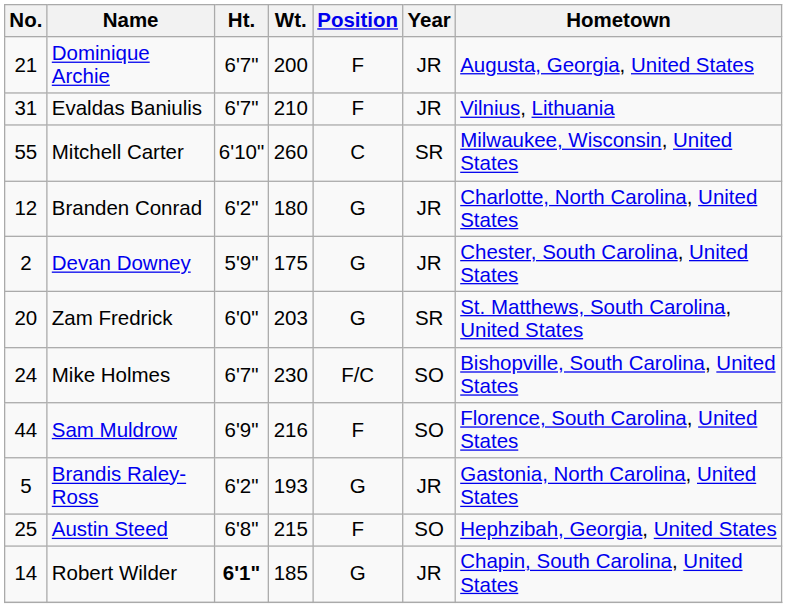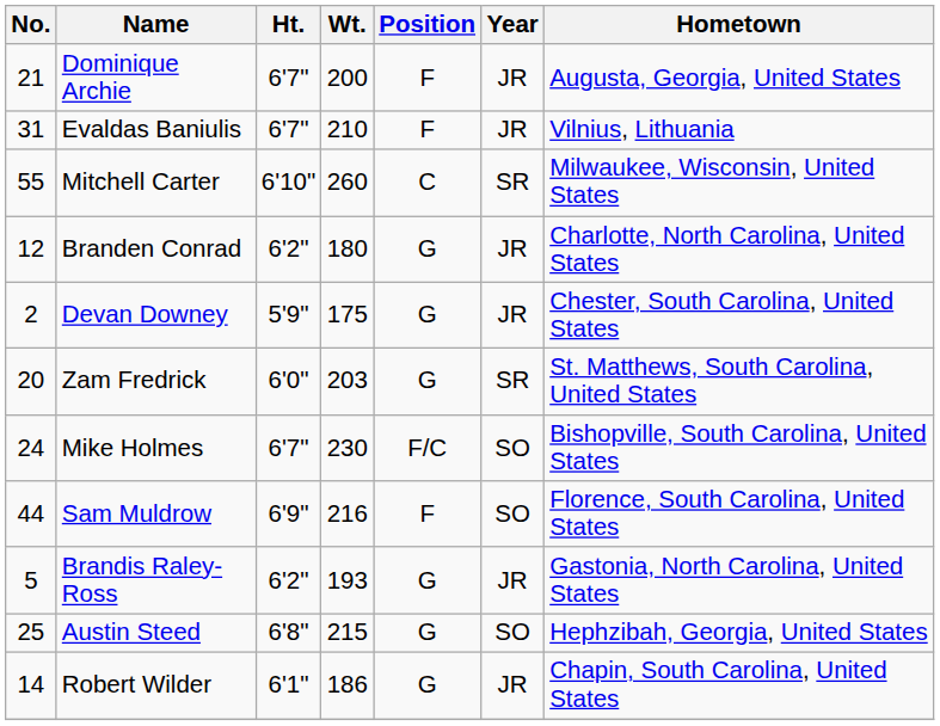Austin Steed | Position: F -> G
Robert Wilder | Ht.: bold -> normal
Robert Wilder | Wt.: 185 -> 186
